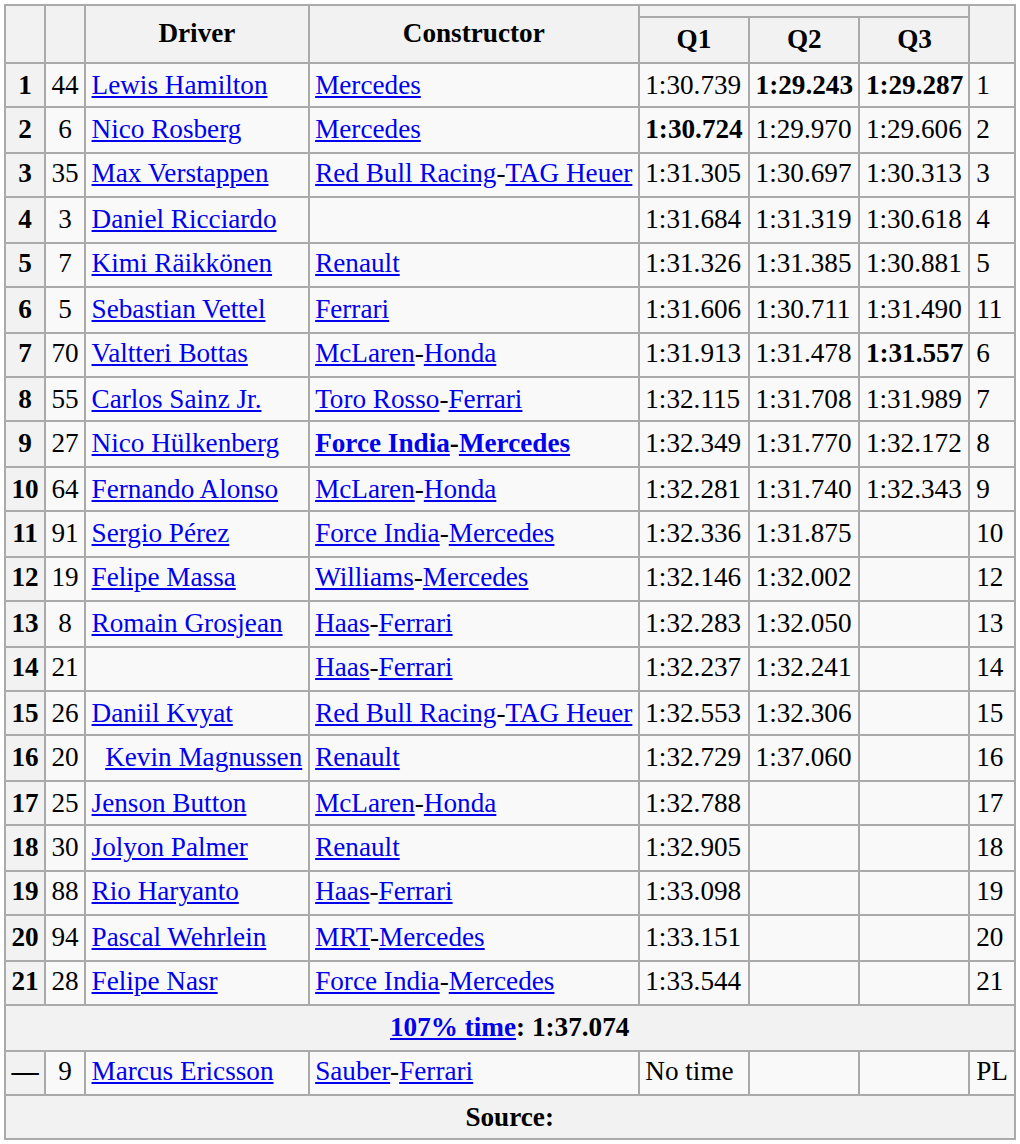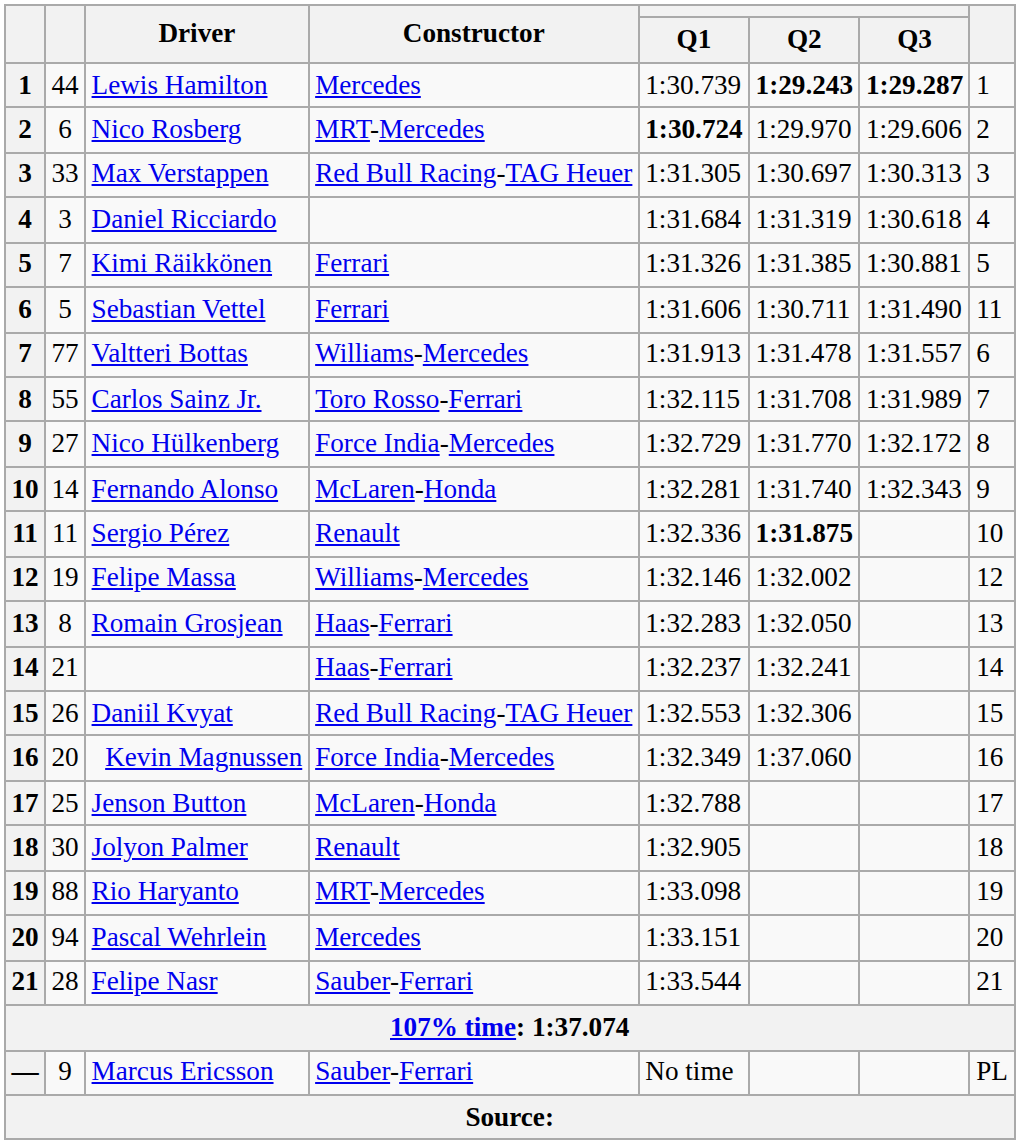Nico Rosberg | Constructor: Mercedes -> MRT-Mercedes
Max Verstappen | column 2: 35 -> 33
Kimi Räikkönen | Constructor: Renault -> Ferrari
Valtteri Bottas | column 2: 70 -> 77
Valtteri Bottas | Constructor: McLaren-Honda -> Williams-Mercedes
Valtteri Bottas | Q3: bold -> normal
Nico Hülkenberg | Constructor: bold -> normal
Nico Hülkenberg | Q1: 1:32.349 -> 1:32.729
Fernando Alonso | column 2: 64 -> 14
Sergio Pérez | column 2: 91 -> 11
Sergio Pérez | Constructor: Force India-Mercedes -> Renault
Sergio Pérez | Q2: normal -> bold
Kevin Magnussen | Constructor: Renault -> Force India-Mercedes
Kevin Magnussen | Q1: 1:32.729 -> 1:32.349
Rio Haryanto | Constructor: Haas-Ferrari -> MRT-Mercedes
Pascal Wehrlein | Constructor: MRT-Mercedes -> Mercedes
Felipe Nasr | Constructor: Force India-Mercedes -> Sauber-Ferrari
